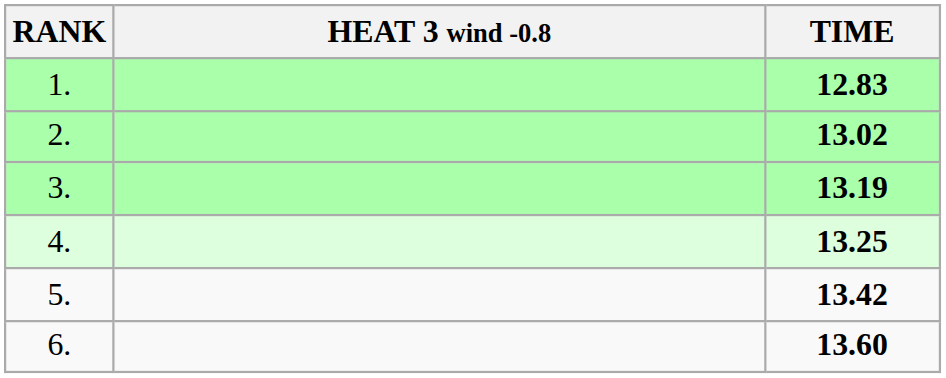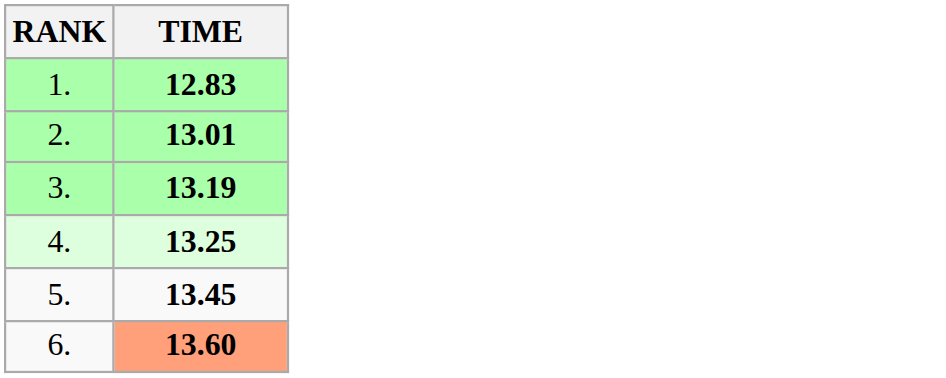- column: HEAT 3 wind -0.8
2. | TIME: 13.02 -> 13.01
5. | TIME: 13.42 -> 13.45
6. | TIME: no background -> lightsalmon background
